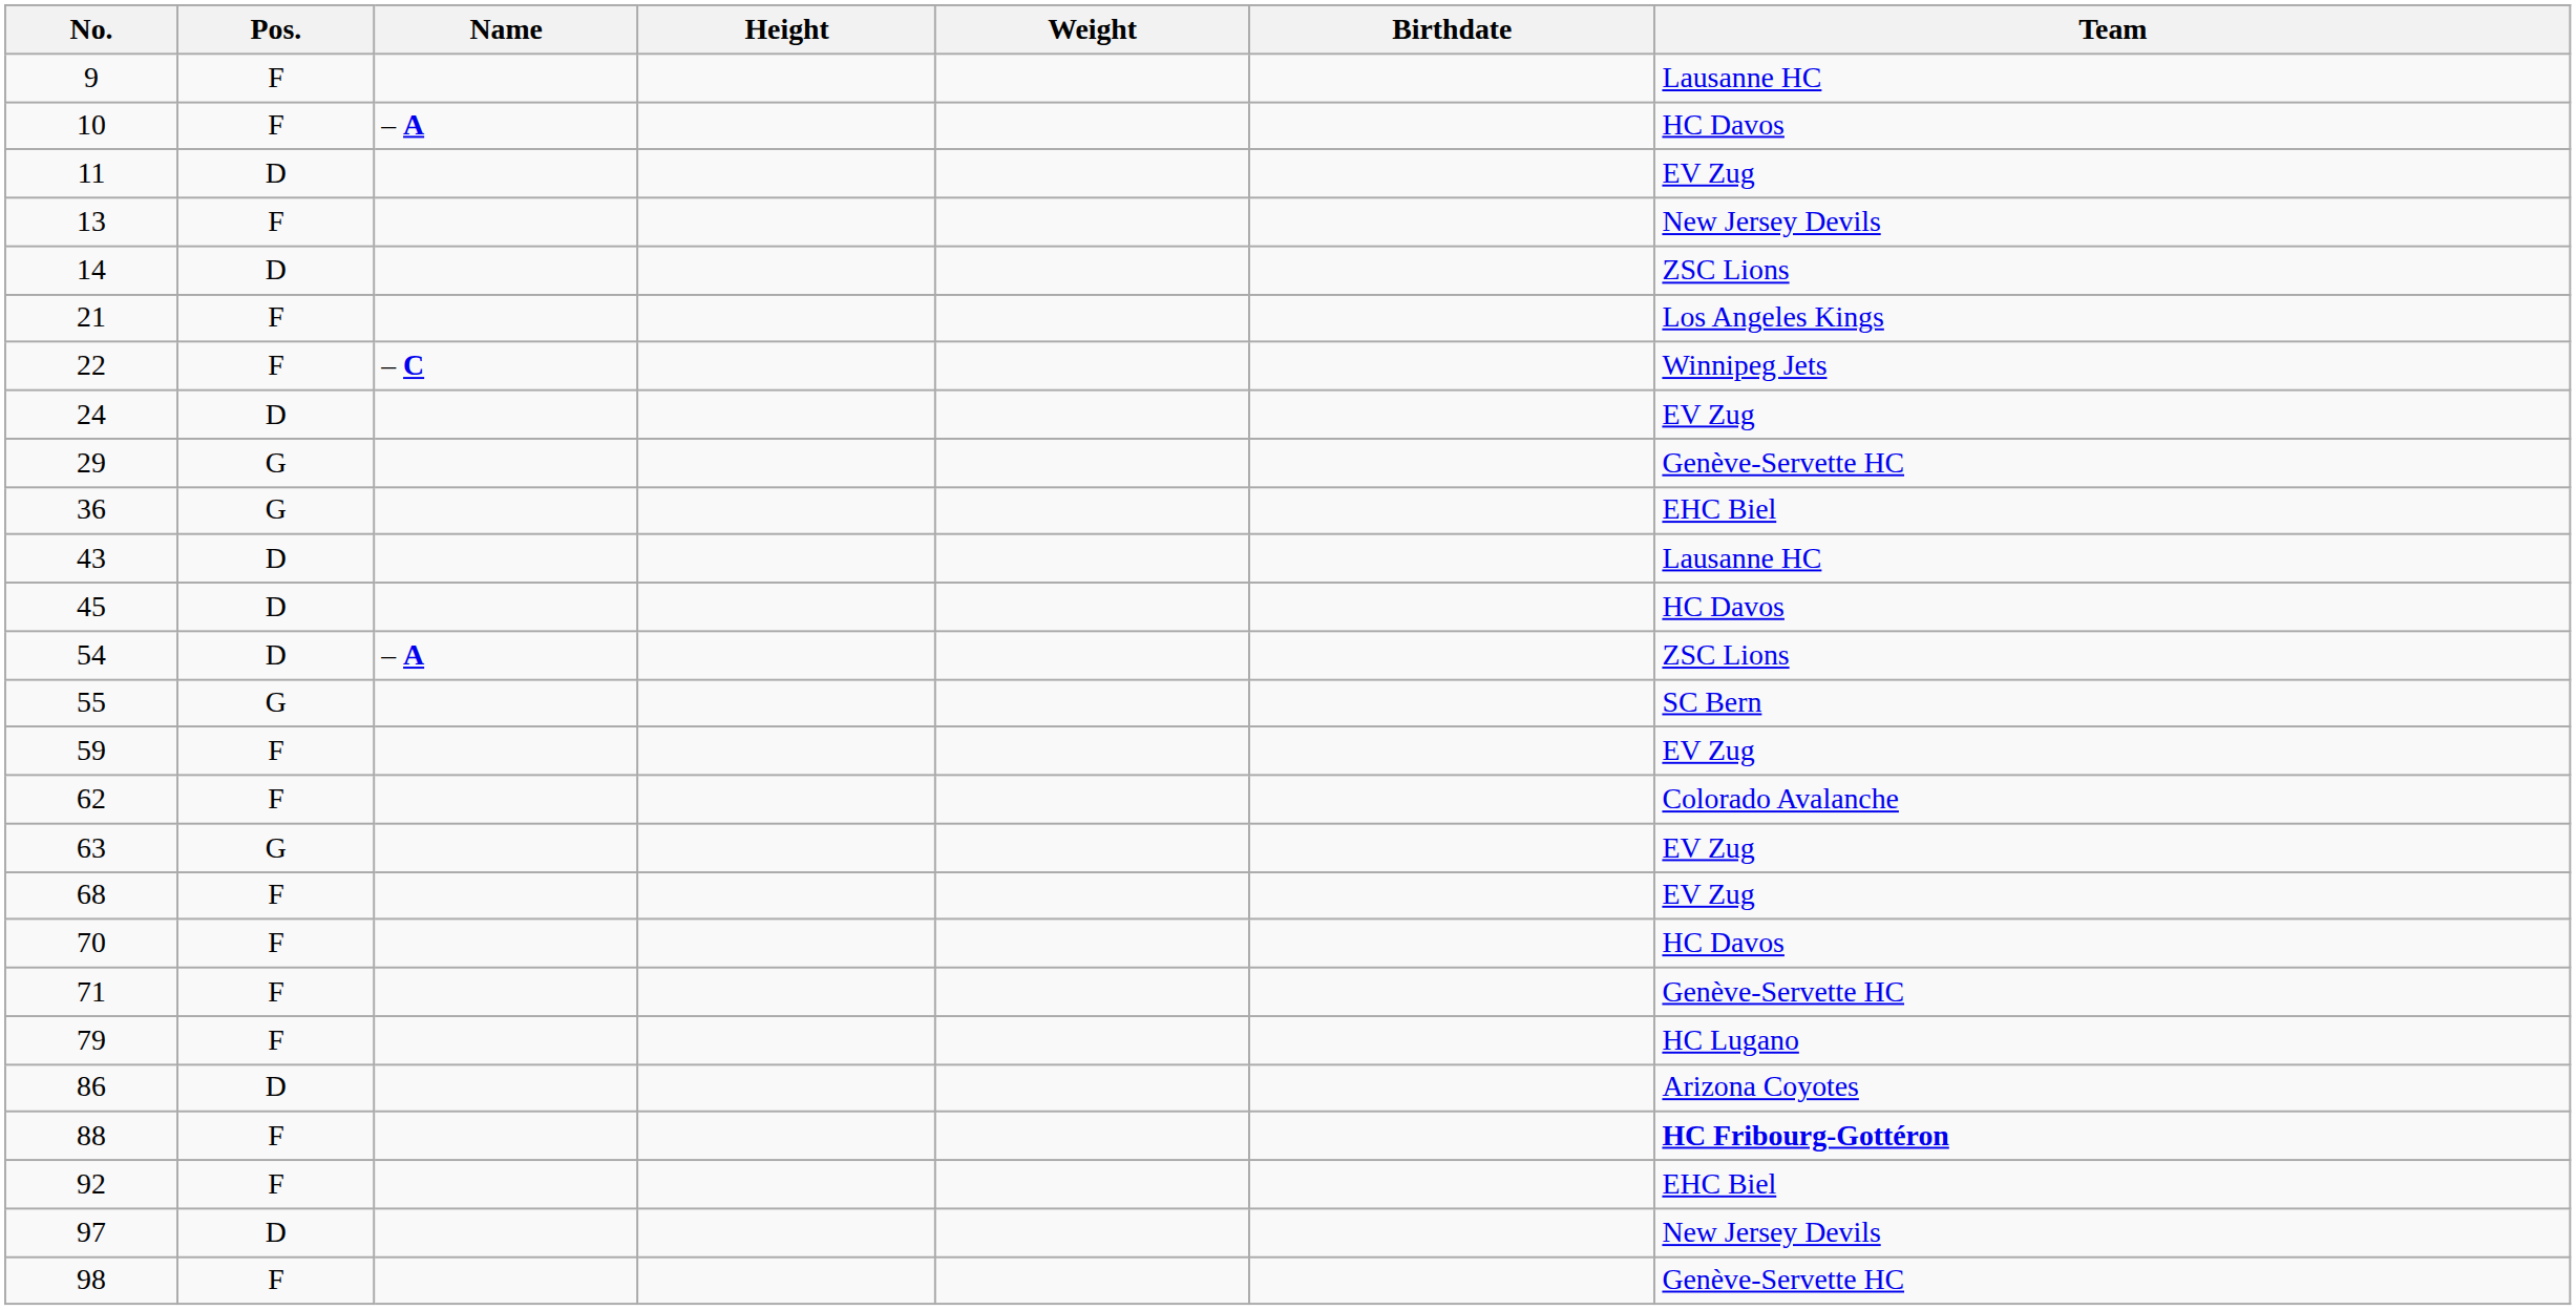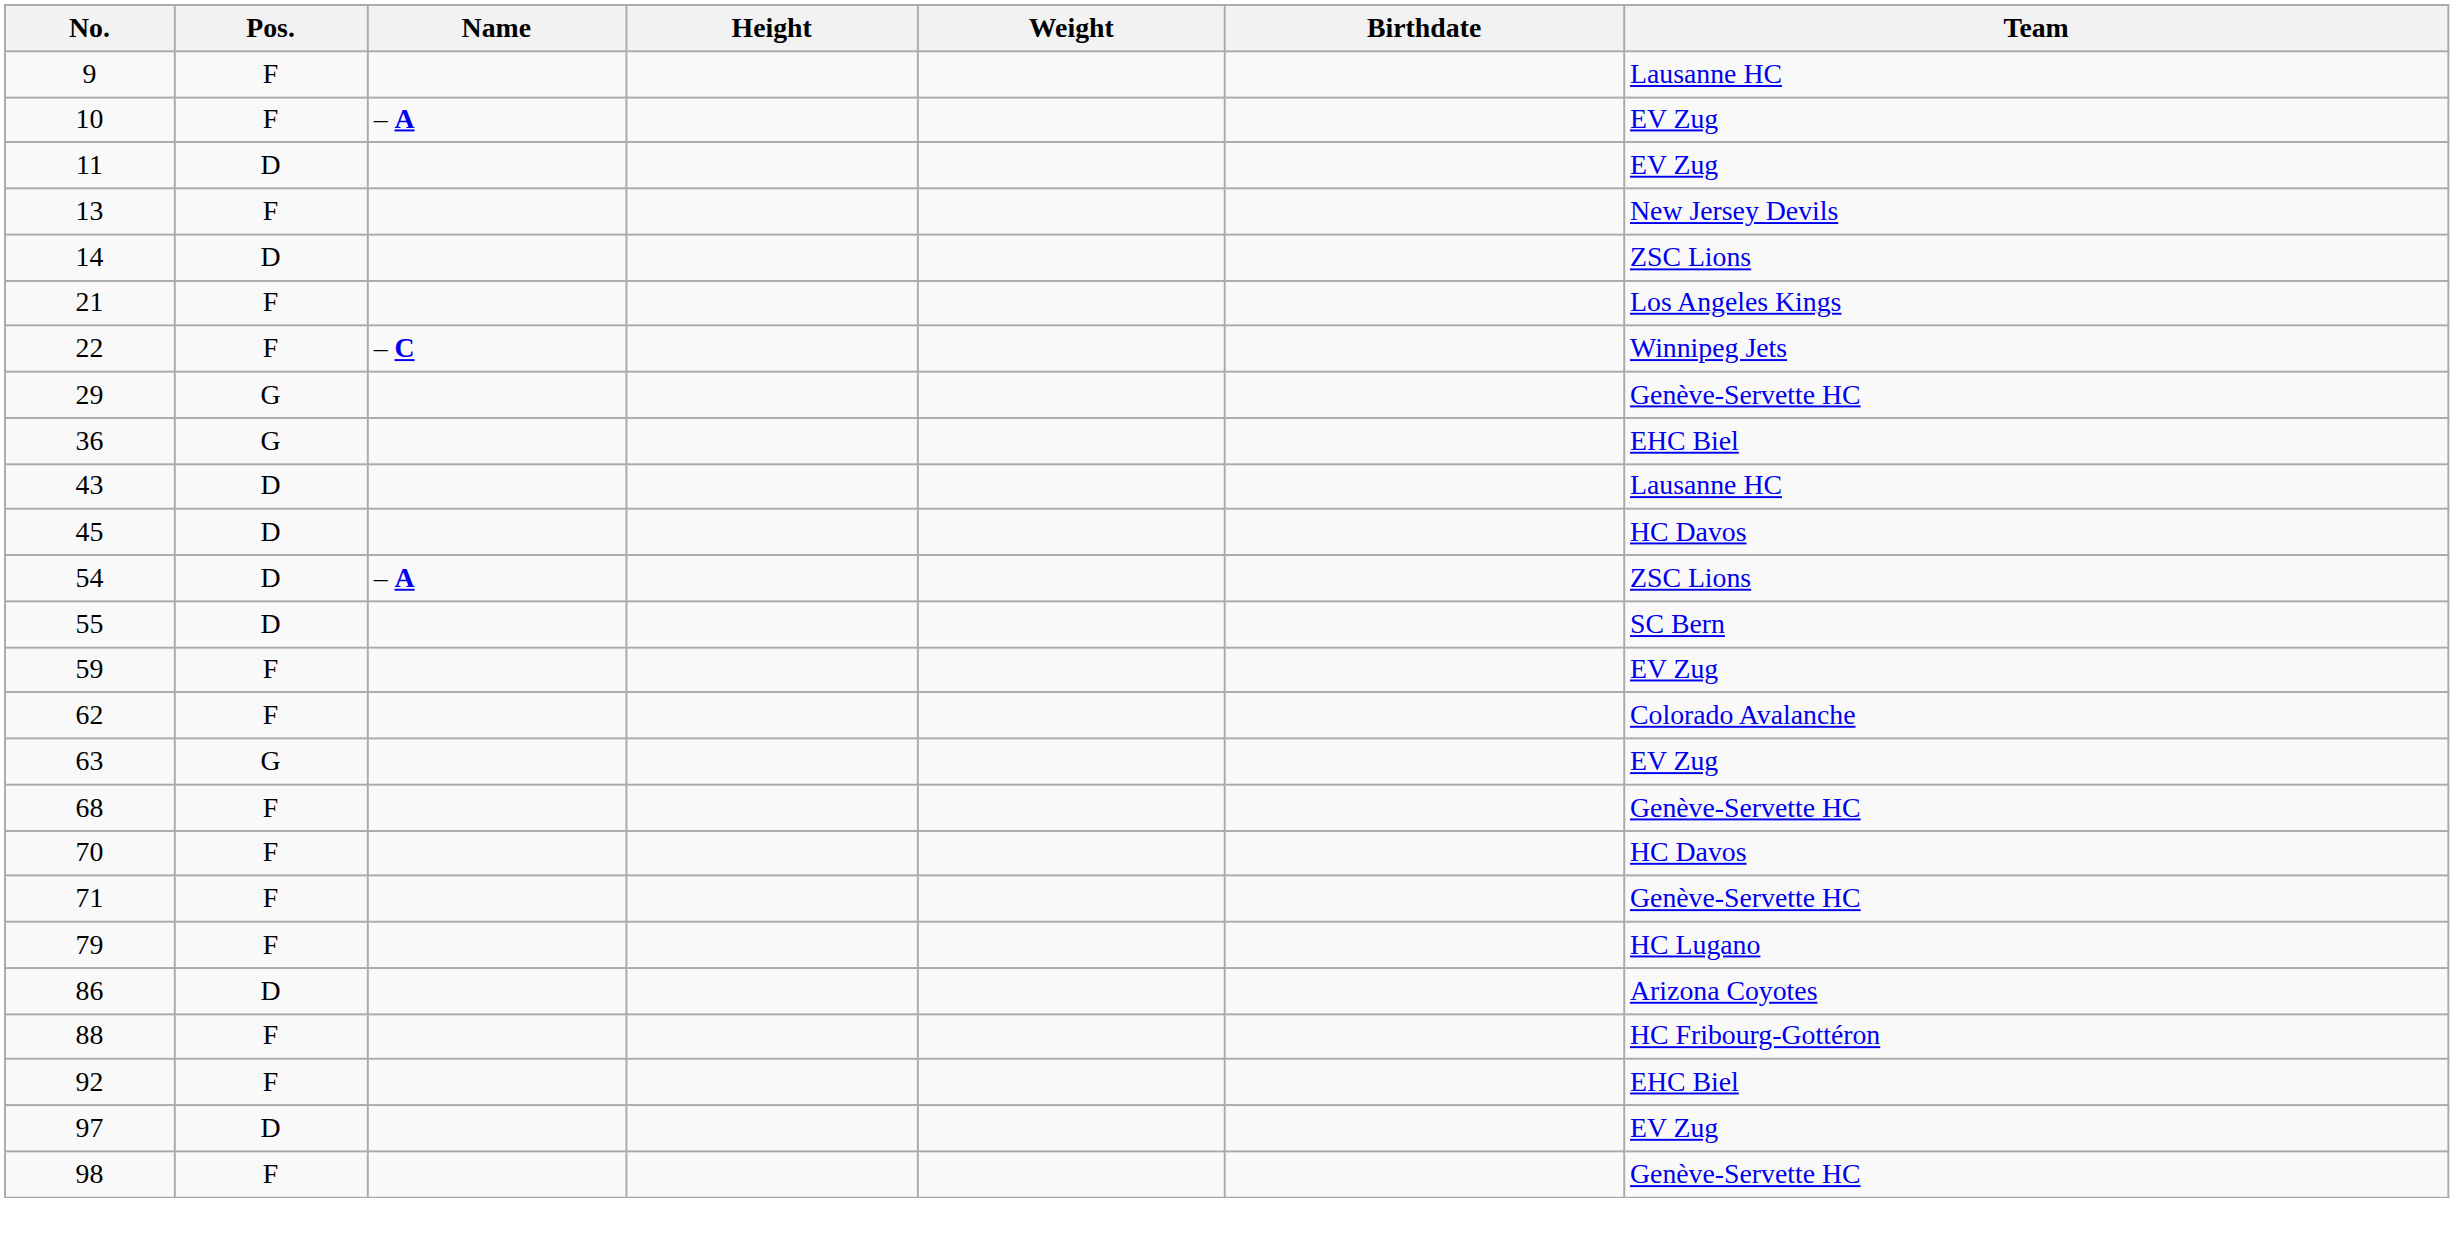10 | Team: HC Davos -> EV Zug
- row: 24 | D | EV Zug
55 | Pos.: G -> D
68 | Team: EV Zug -> Genève-Servette HC
88 | Team: bold -> normal
97 | Team: New Jersey Devils -> EV Zug
